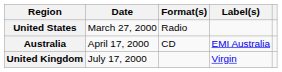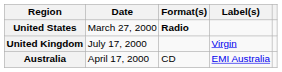United States | Format(s): normal -> bold
rows swapped: Australia <-> United Kingdom
